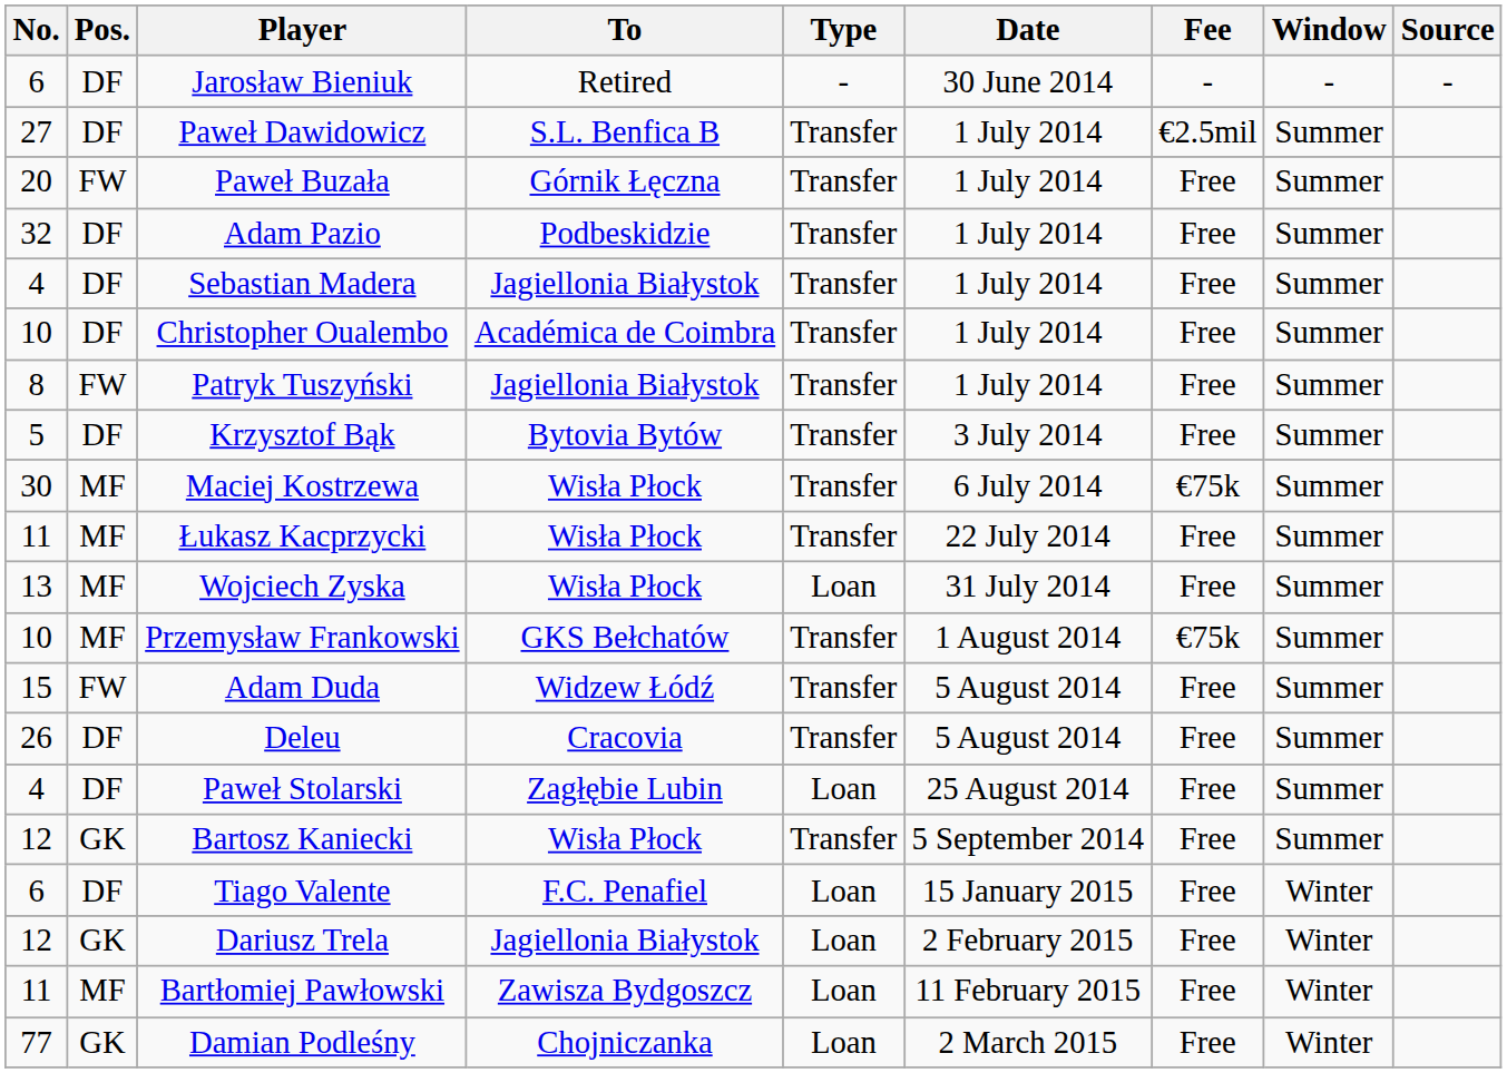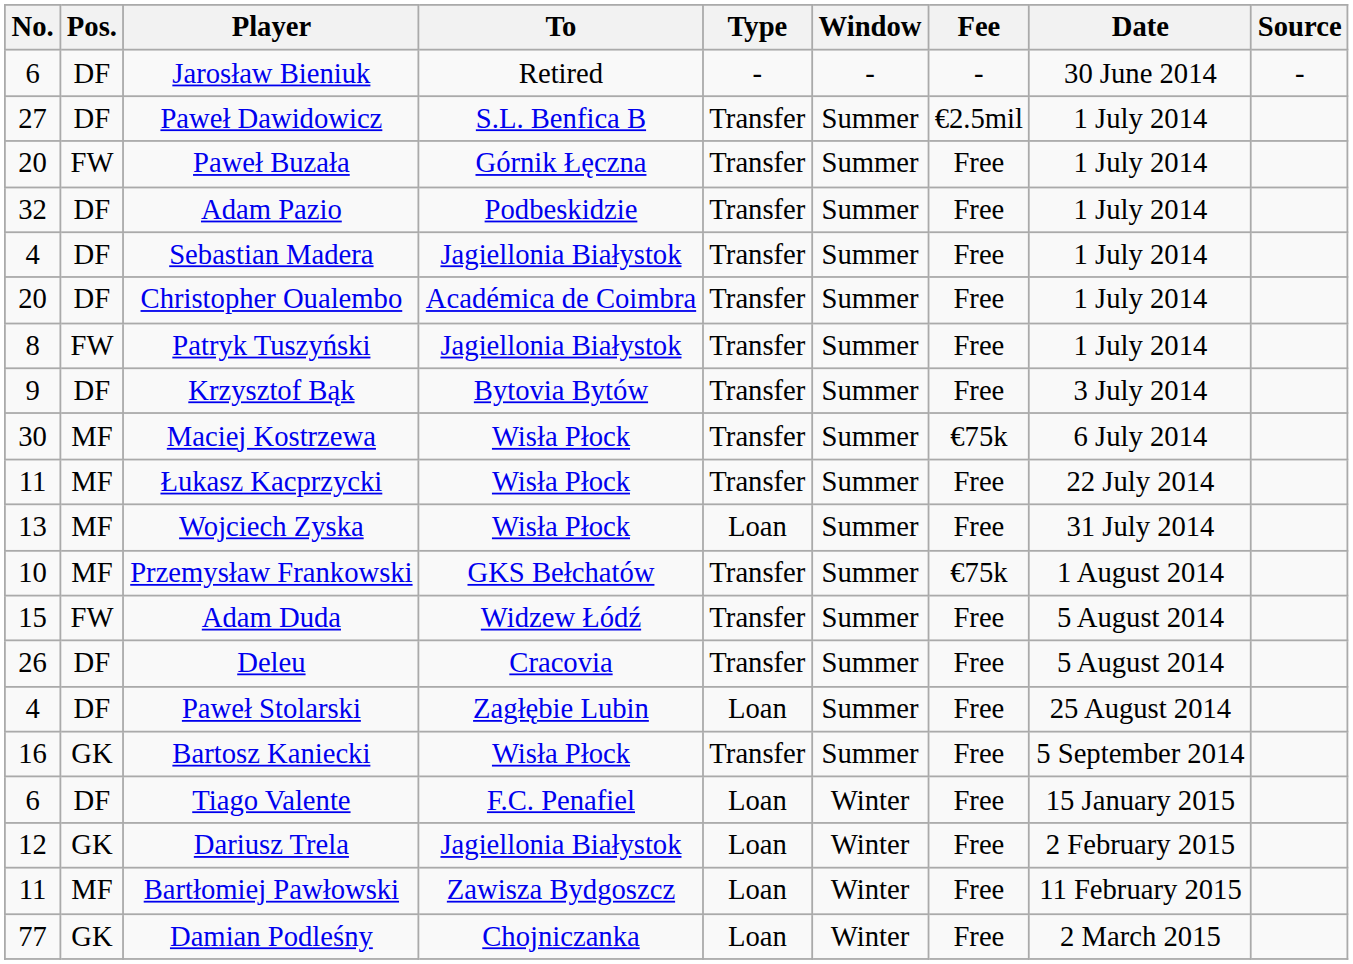columns swapped: Window <-> Date
Christopher Oualembo | No.: 10 -> 20
Krzysztof Bąk | No.: 5 -> 9
Bartosz Kaniecki | No.: 12 -> 16
